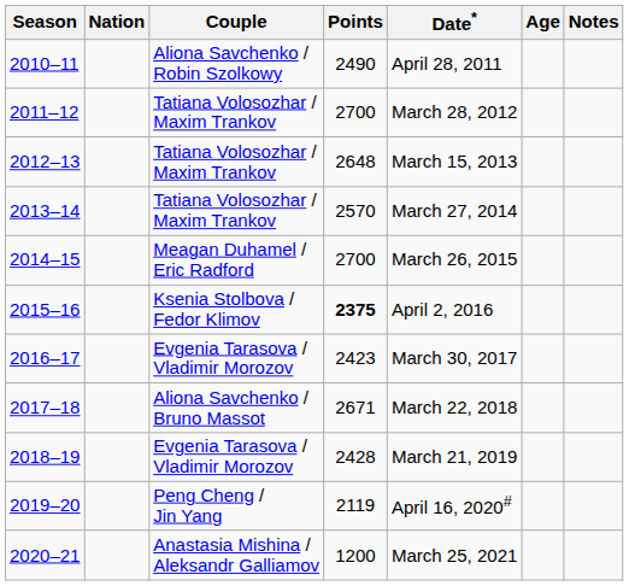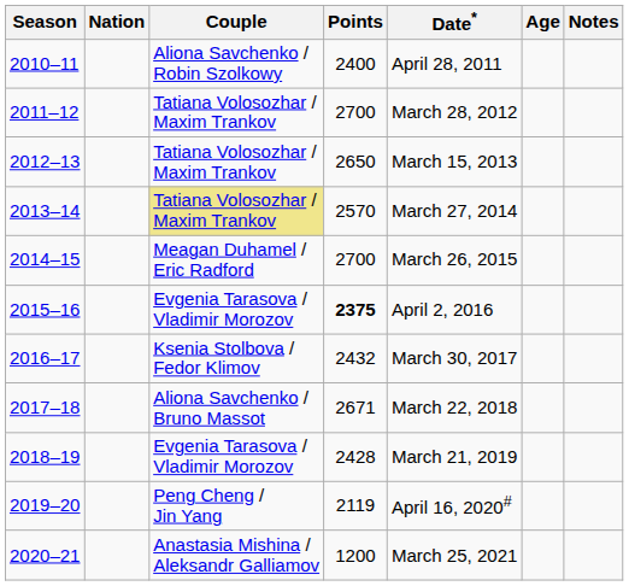2010–11 | Points: 2490 -> 2400
2012–13 | Points: 2648 -> 2650
2013–14 | Couple: no background -> khaki background
2015–16 | Couple: Ksenia Stolbova / Fedor Klimov -> Evgenia Tarasova / Vladimir Morozov
2016–17 | Couple: Evgenia Tarasova / Vladimir Morozov -> Ksenia Stolbova / Fedor Klimov
2016–17 | Points: 2423 -> 2432
